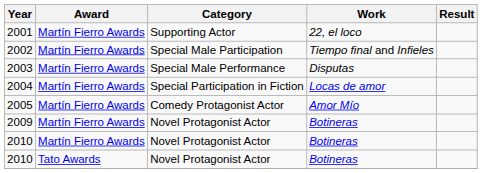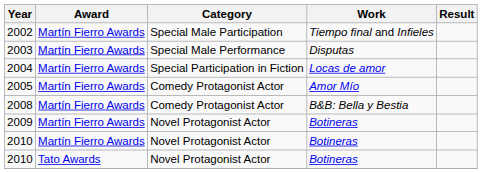- row: 2001 | Martín Fierro Awards | Supporting Actor | 22, el loco
+ row: 2008 | Martín Fierro Awards | Comedy Protagonist Actor | B&B: Bella y Bestia
